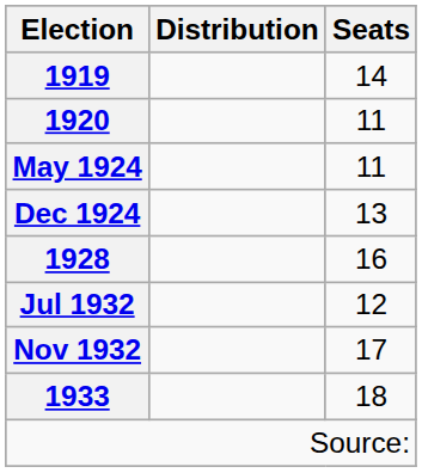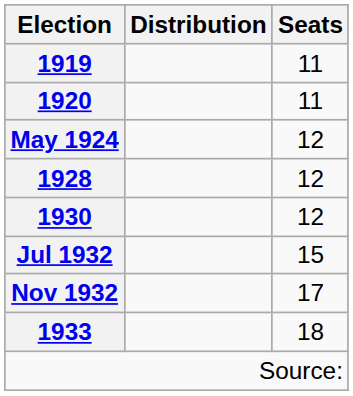1919 | Seats: 14 -> 11
May 1924 | Seats: 11 -> 12
- row: Dec 1924 | 13
1928 | Seats: 16 -> 12
+ row: 1930 | 12
Jul 1932 | Seats: 12 -> 15
